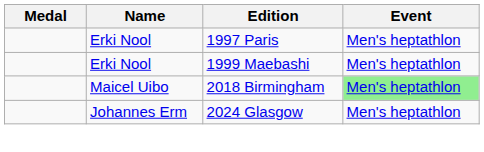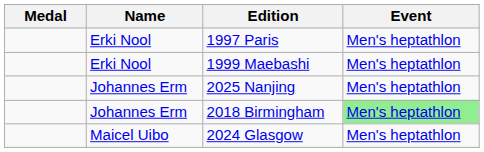+ row: Johannes Erm | 2025 Nanjing | Men's heptathlon
2018 Birmingham | Name: Maicel Uibo -> Johannes Erm
2024 Glasgow | Name: Johannes Erm -> Maicel Uibo
